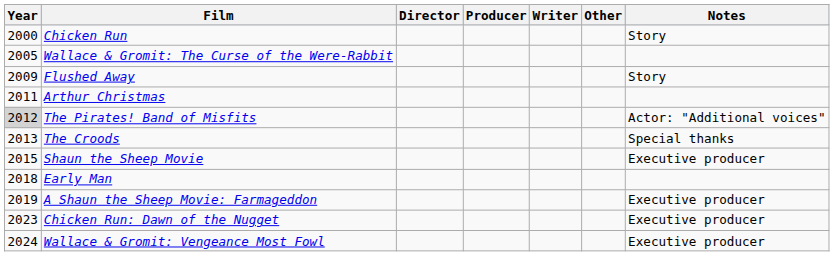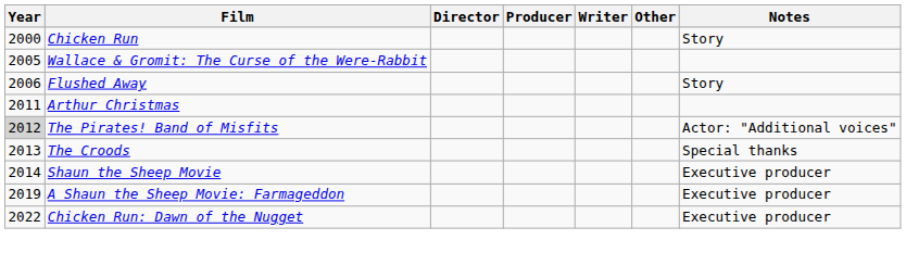Flushed Away | Year: 2009 -> 2006
Shaun the Sheep Movie | Year: 2015 -> 2014
- row: 2018 | Early Man
Chicken Run: Dawn of the Nugget | Year: 2023 -> 2022
- row: 2024 | Wallace & Gromit: Vengeance Most Fowl | Executive producer
